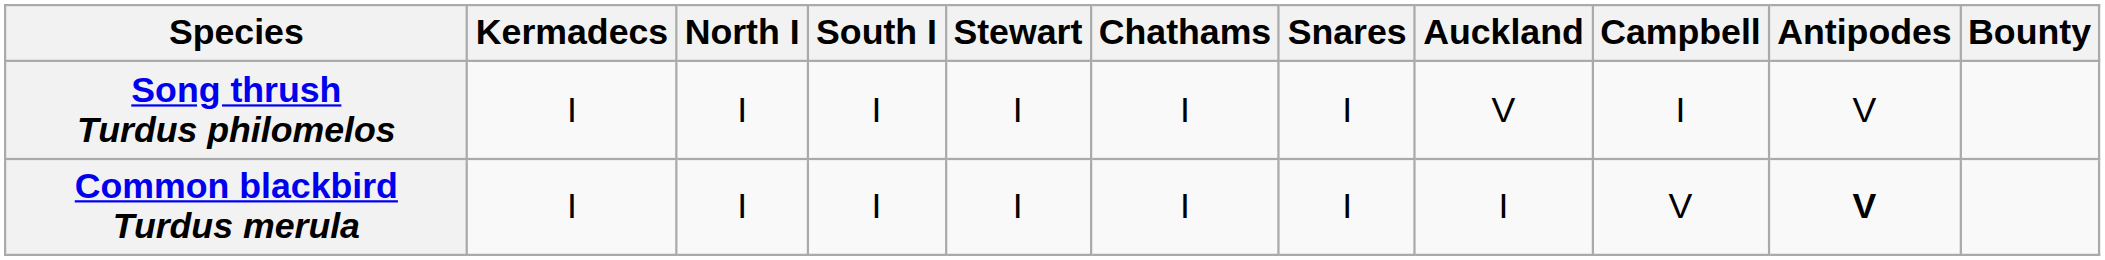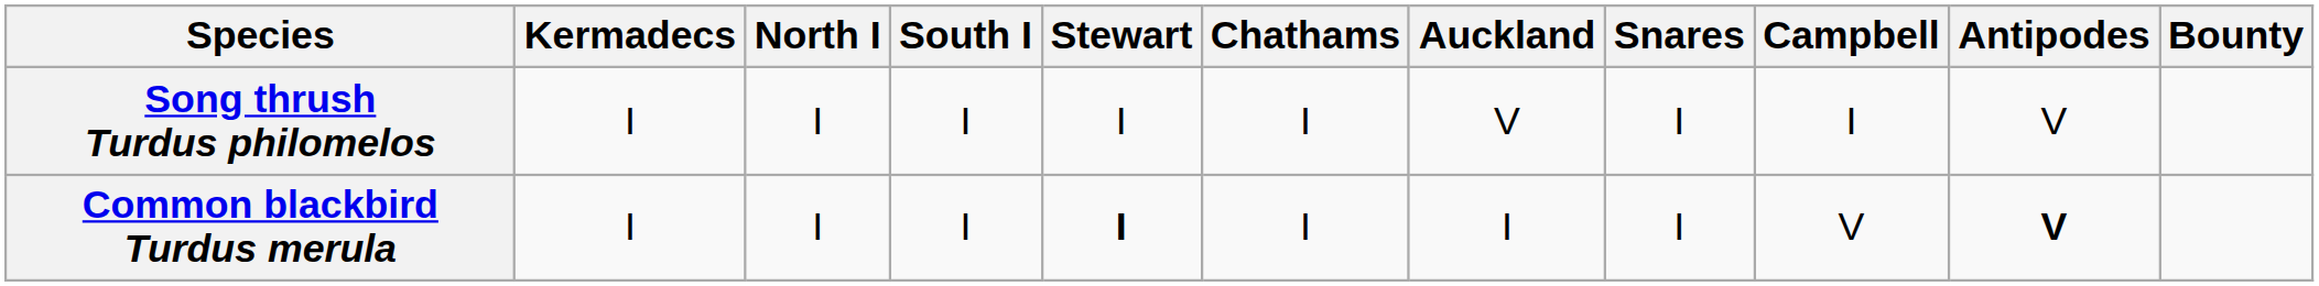columns swapped: Snares <-> Auckland
Common blackbird Turdus merula | Stewart: normal -> bold
